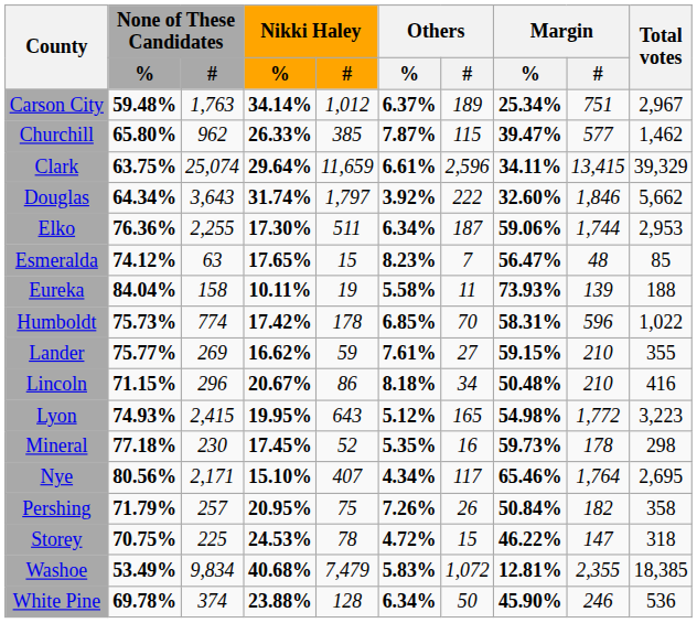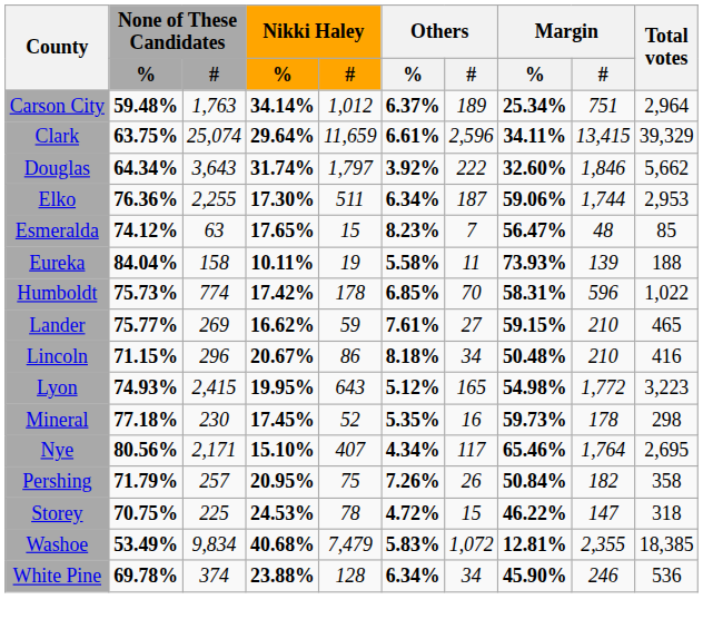Carson City | Total votes: 2,967 -> 2,964
- row: Churchill | 65.80% | 962 | 26.33% | 385 | 7.87% | 115 | 39.47% | 577 | 1,462
Lander | Total votes: 355 -> 465
White Pine | Others / #: 50 -> 34
